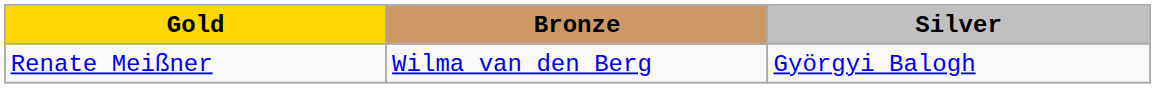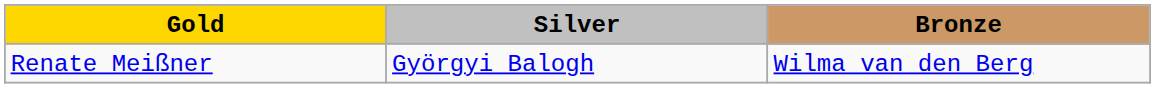columns swapped: Silver <-> Bronze
